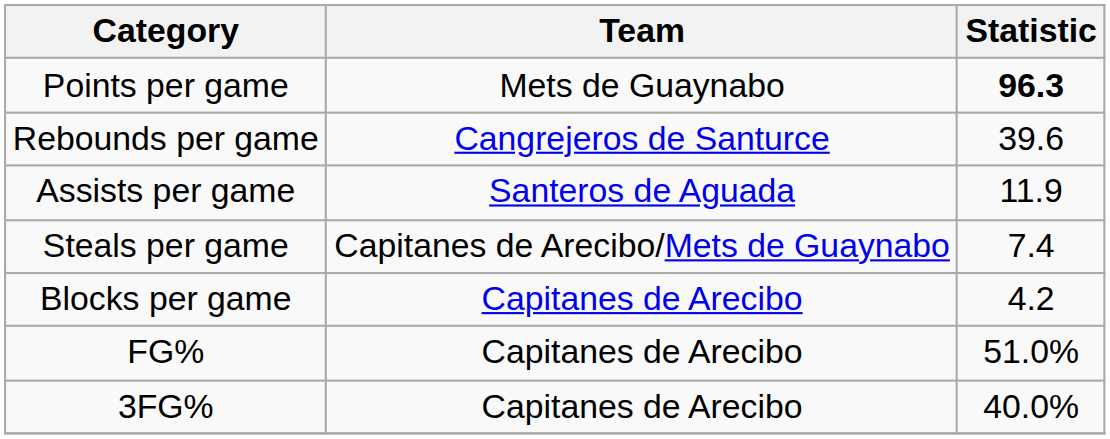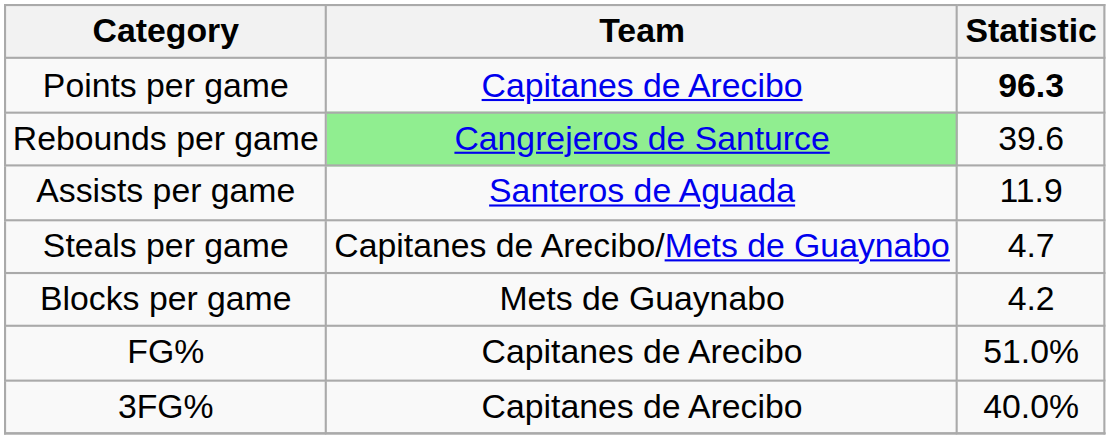Points per game | Team: Mets de Guaynabo -> Capitanes de Arecibo
Rebounds per game | Team: no background -> lightgreen background
Steals per game | Statistic: 7.4 -> 4.7
Blocks per game | Team: Capitanes de Arecibo -> Mets de Guaynabo
